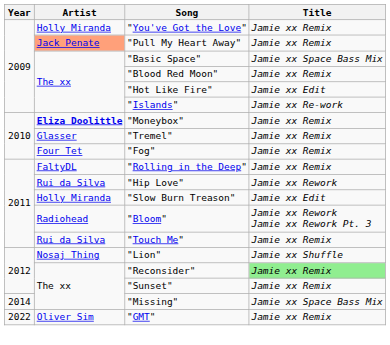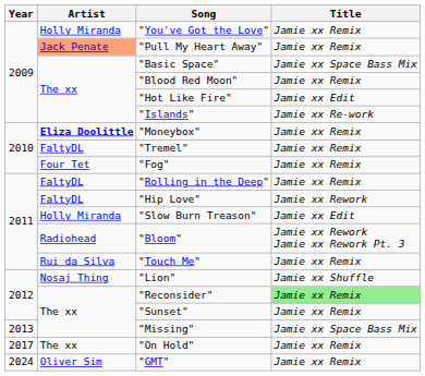"Tremel" | Artist: Glasser -> FaltyDL
"Hip Love" | Artist: Rui da Silva -> FaltyDL
"Missing" | Year: 2014 -> 2013
+ row: 2017 | The xx | "On Hold" | Jamie xx Remix
"GMT" | Year: 2022 -> 2024
